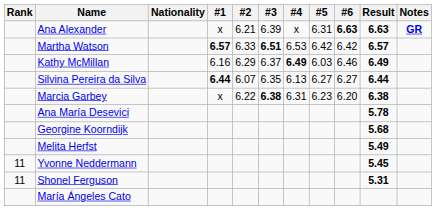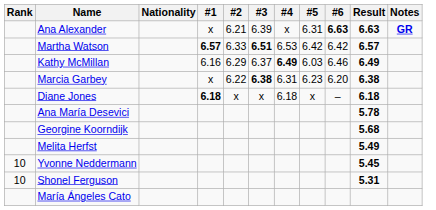- row: Silvina Pereira da Silva | 6.44 | 6.07 | 6.35 | 6.13 | 6.27 | 6.27 | 6.44
+ row: Diane Jones | 6.18 | x | x | 6.18 | x | – | 6.18
Yvonne Neddermann | Rank: 11 -> 10
Shonel Ferguson | Rank: 11 -> 10
